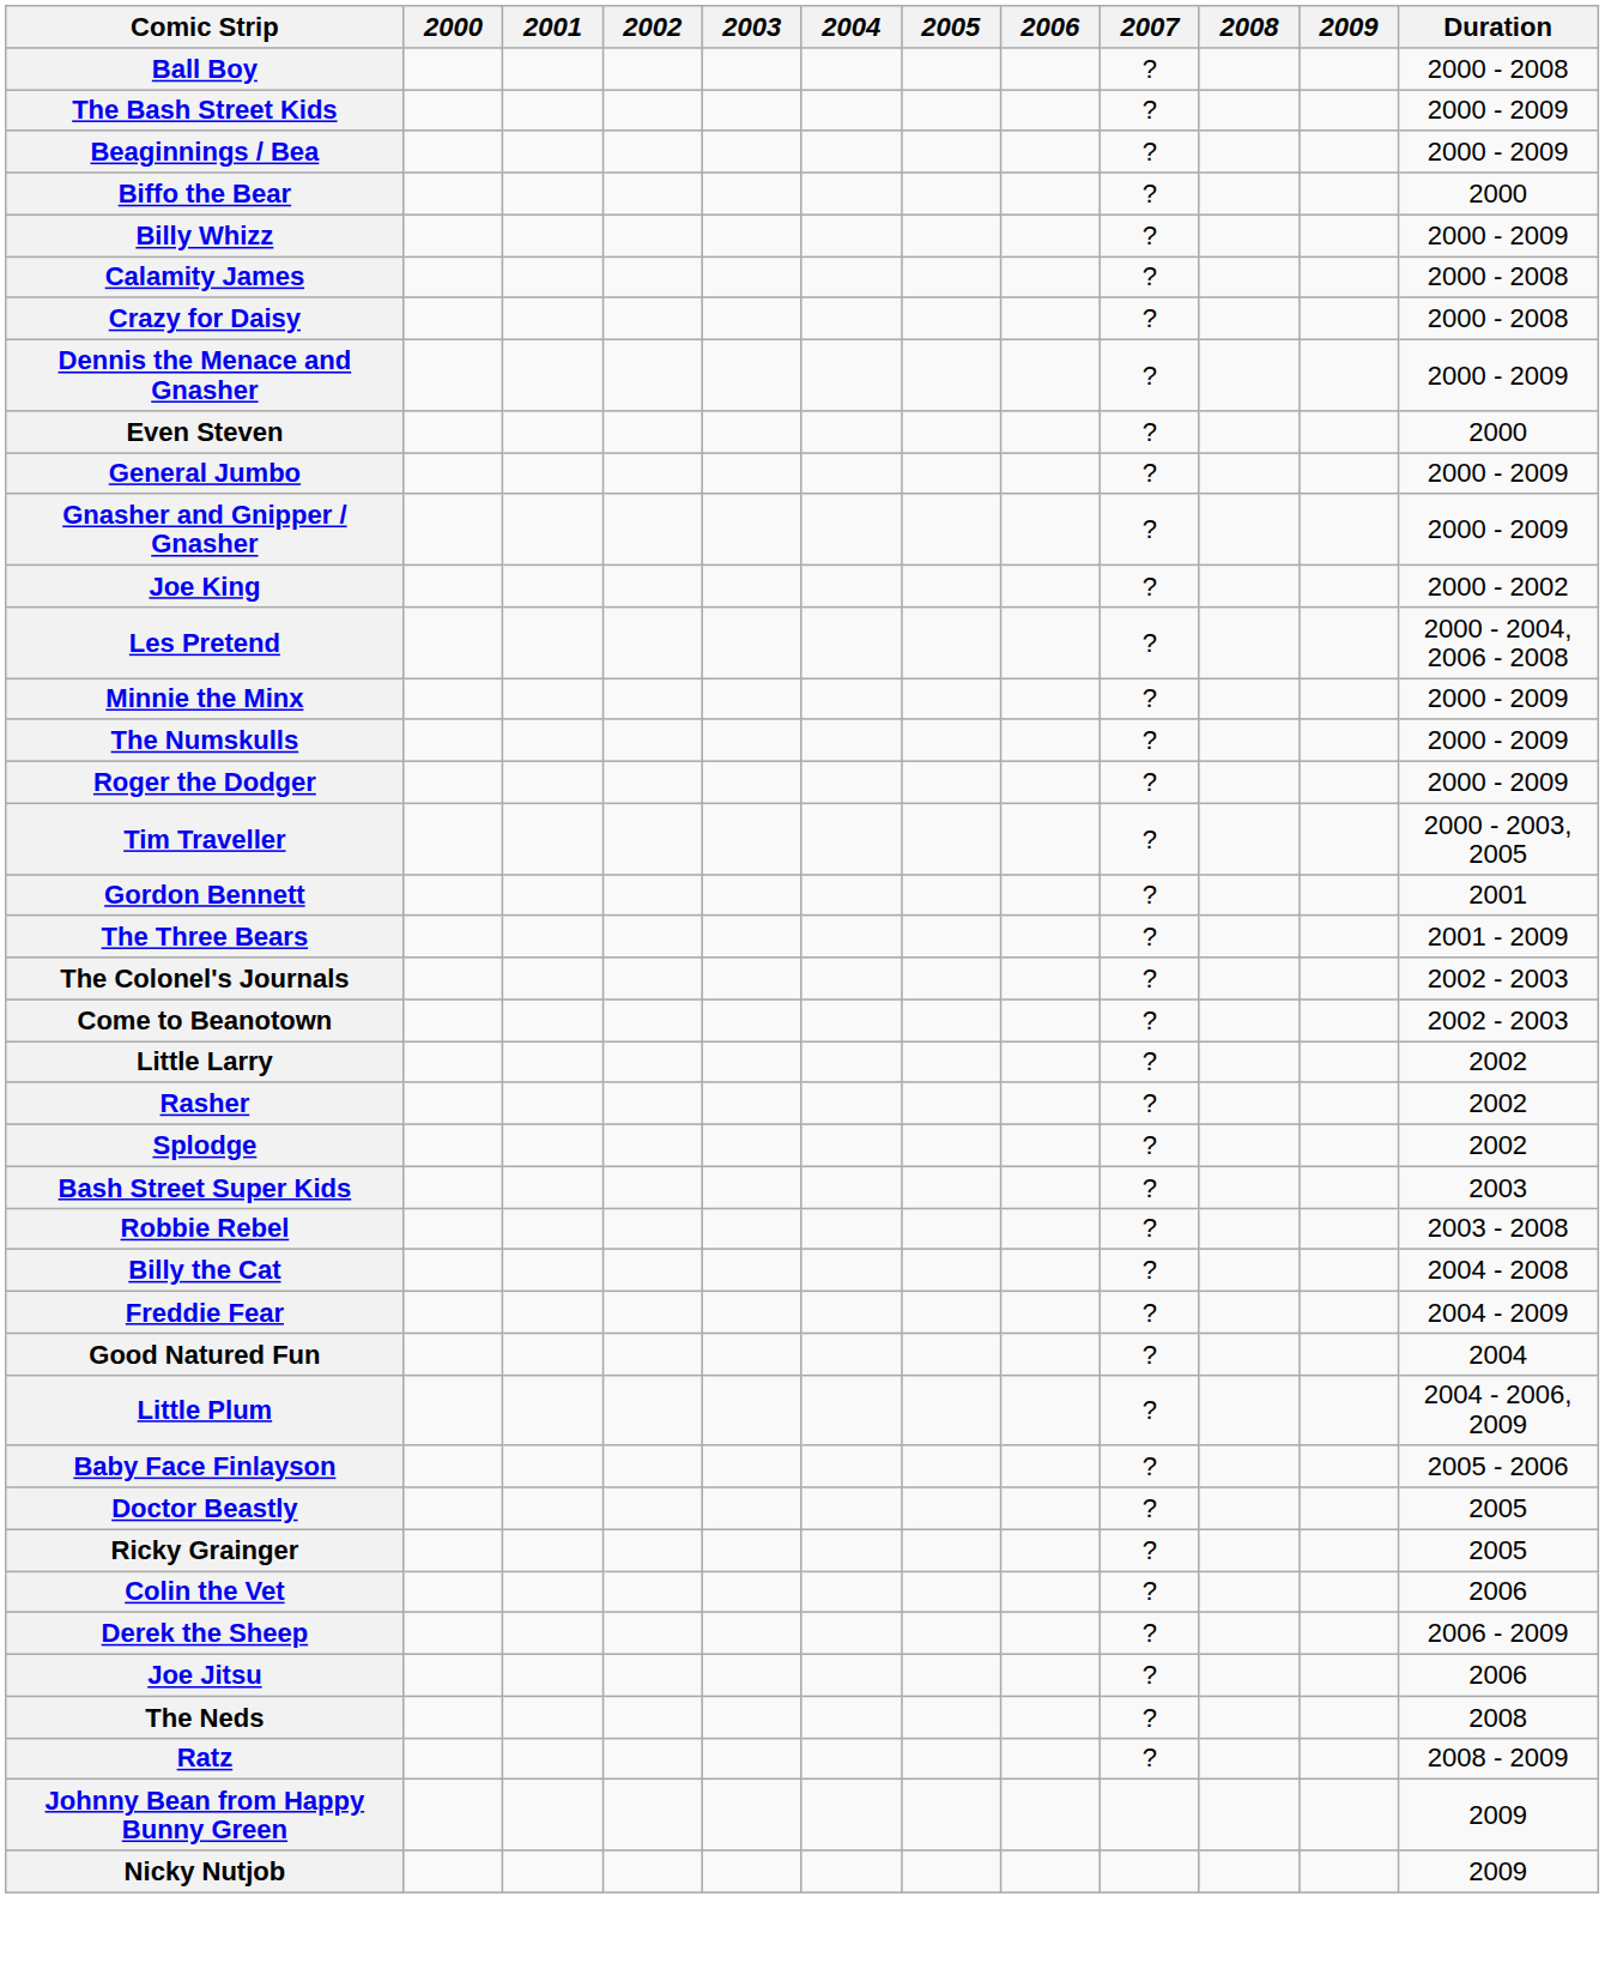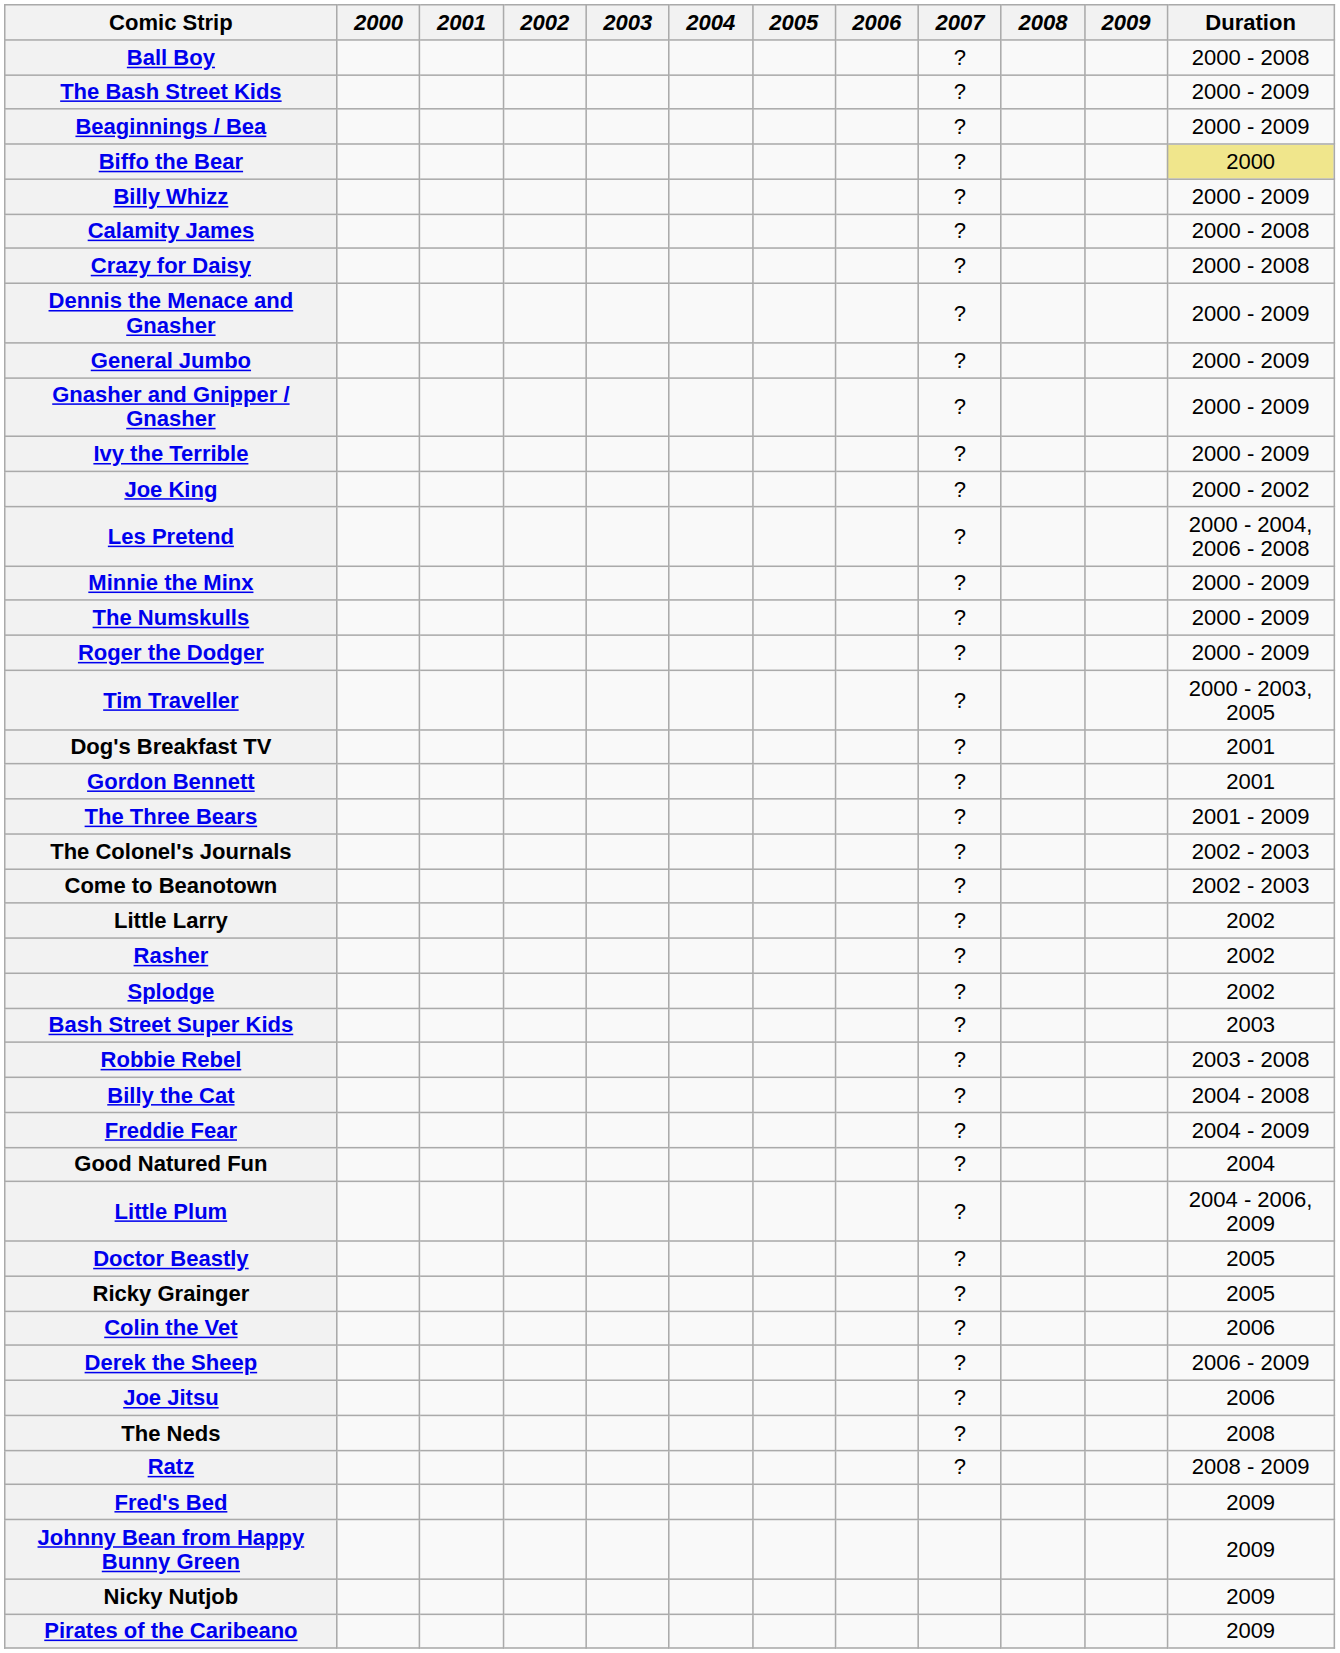Biffo the Bear | Duration: no background -> khaki background
- row: Even Steven | ? | 2000
+ row: Ivy the Terrible | ? | 2000 - 2009
+ row: Dog's Breakfast TV | ? | 2001
- row: Baby Face Finlayson | ? | 2005 - 2006
+ row: Fred's Bed | 2009
+ row: Pirates of the Caribeano | 2009
